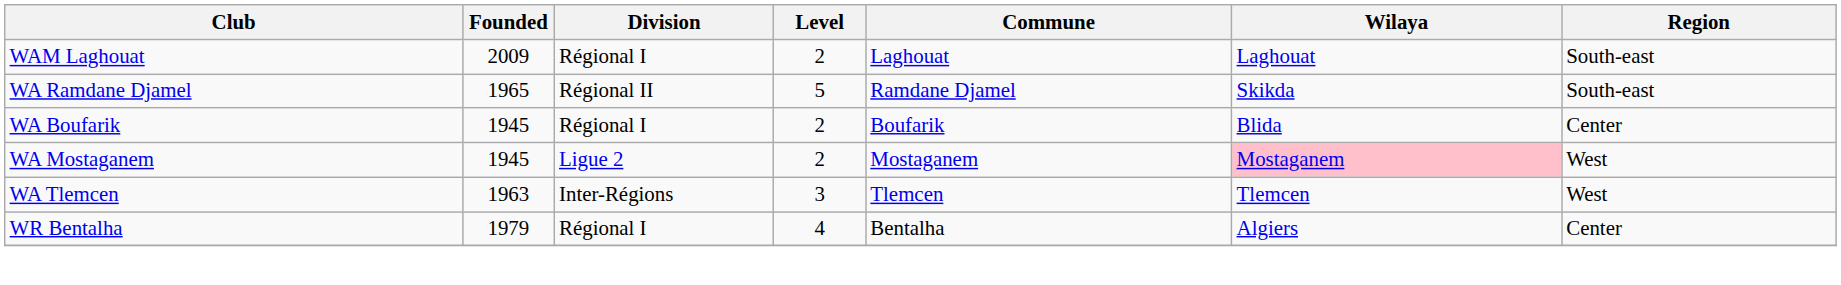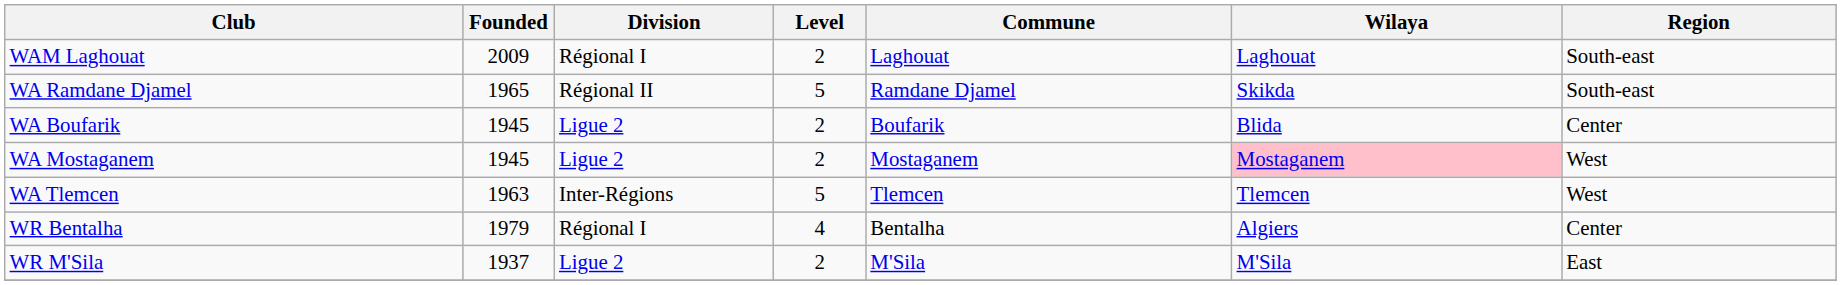WA Boufarik | Division: Régional I -> Ligue 2
WA Tlemcen | Level: 3 -> 5
+ row: WR M'Sila | 1937 | Ligue 2 | 2 | M'Sila | M'Sila | East
